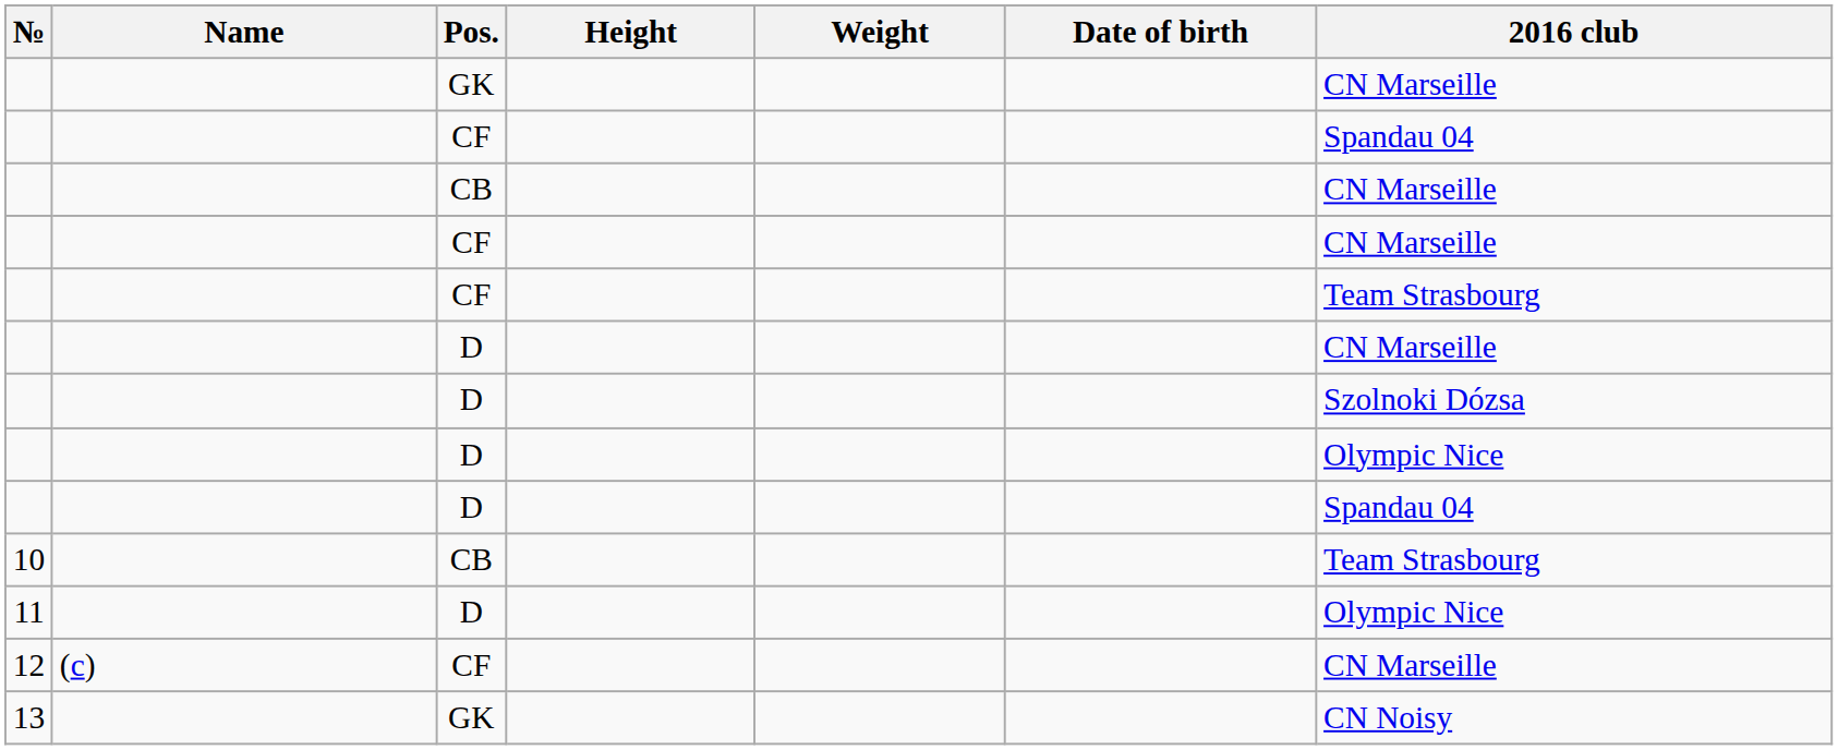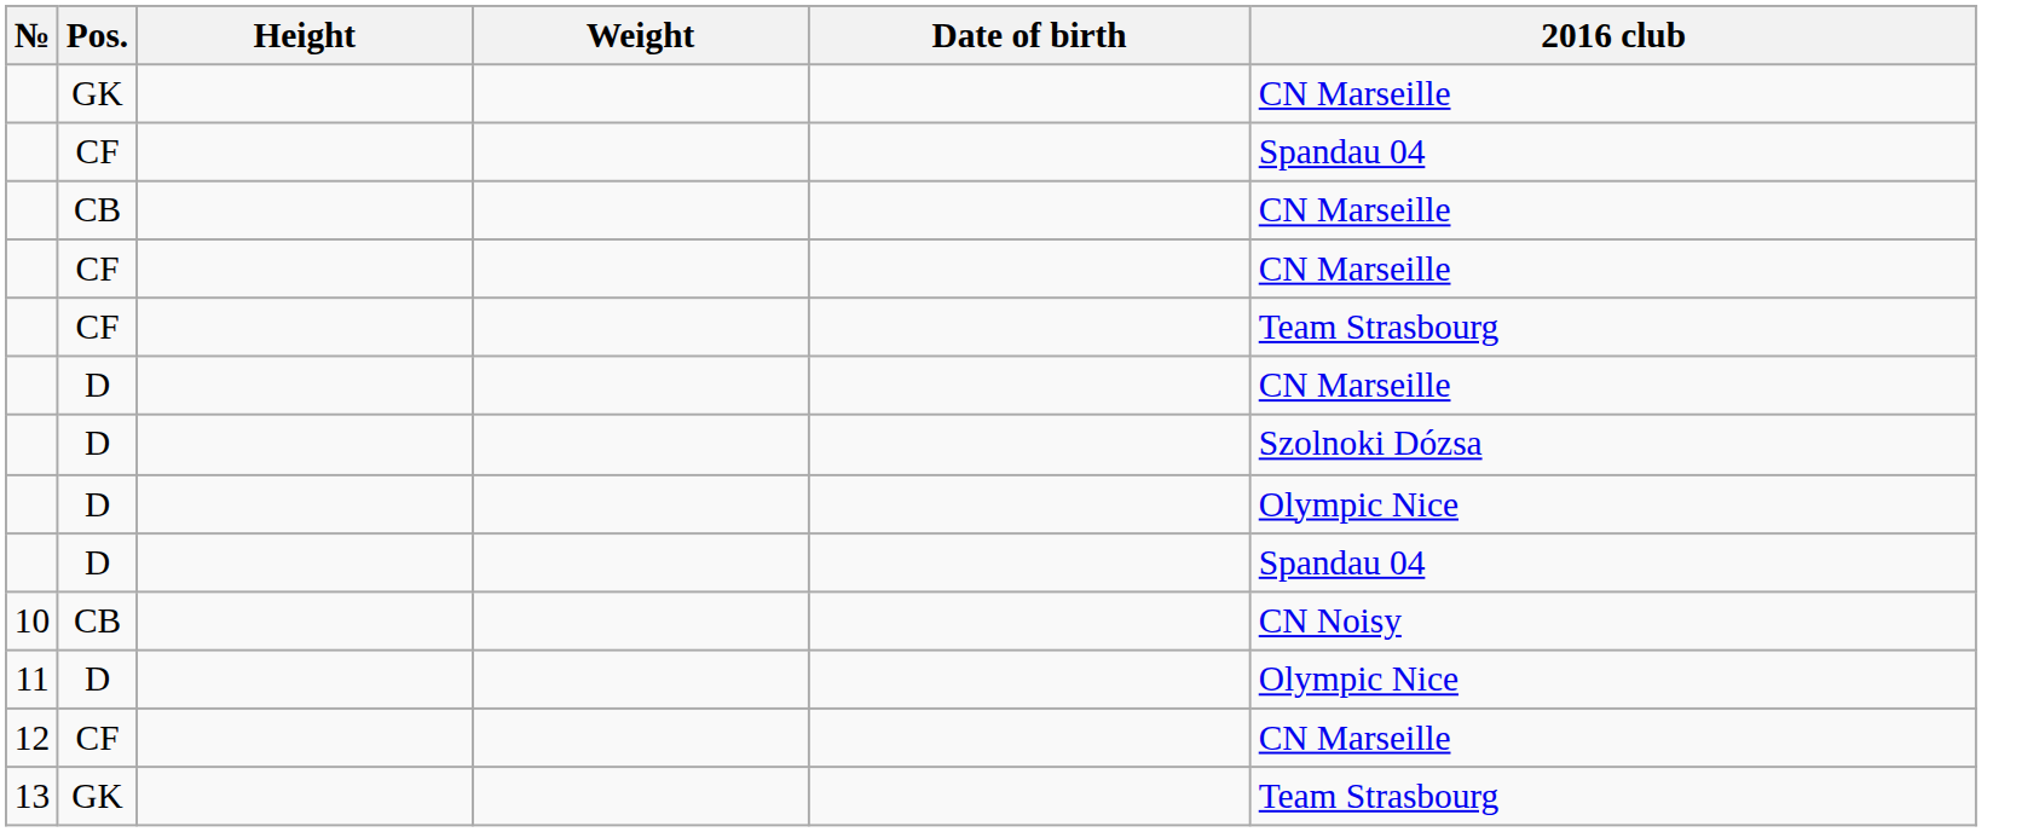- column: Name | (c)
10 | 2016 club: Team Strasbourg -> CN Noisy
13 | 2016 club: CN Noisy -> Team Strasbourg
